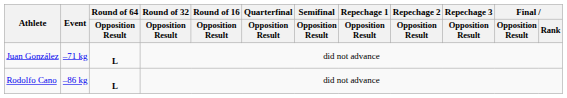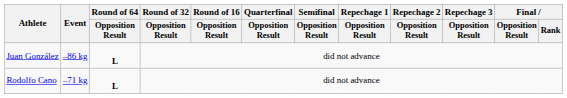Juan González | Event: –71 kg -> –86 kg
Rodolfo Cano | Event: –86 kg -> –71 kg
